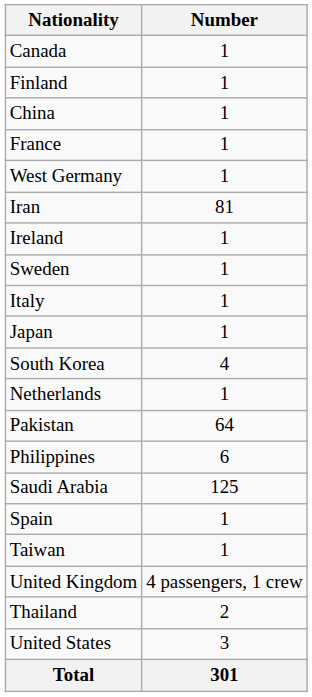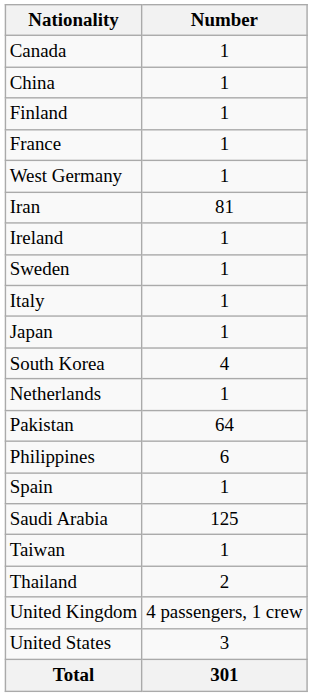rows swapped: China <-> Finland
rows swapped: Saudi Arabia <-> Spain
rows swapped: Thailand <-> United Kingdom
